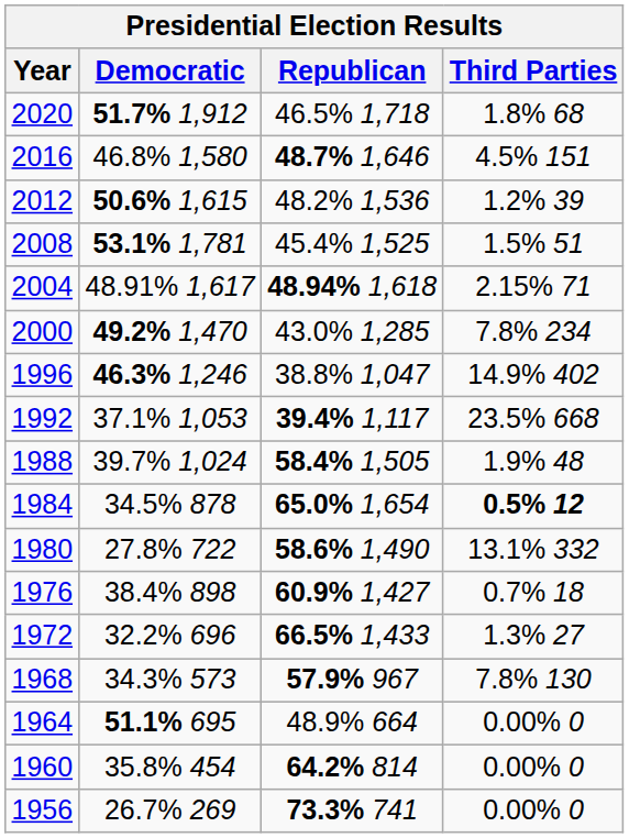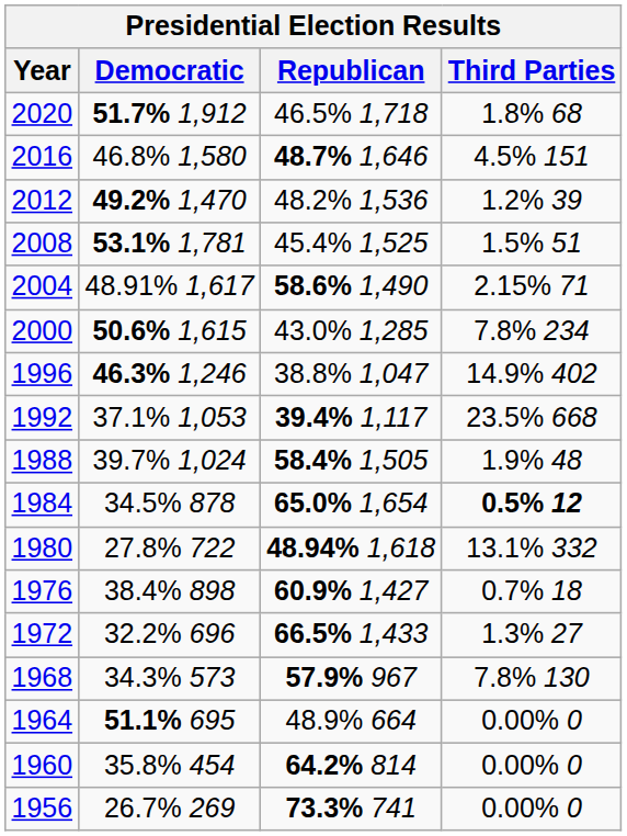2012 | Democratic: 50.6% 1,615 -> 49.2% 1,470
2004 | Republican: 48.94% 1,618 -> 58.6% 1,490
2000 | Democratic: 49.2% 1,470 -> 50.6% 1,615
1980 | Republican: 58.6% 1,490 -> 48.94% 1,618
